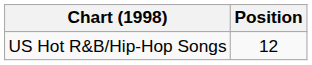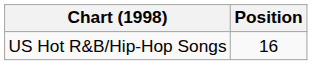US Hot R&B/Hip-Hop Songs | Position: 12 -> 16
